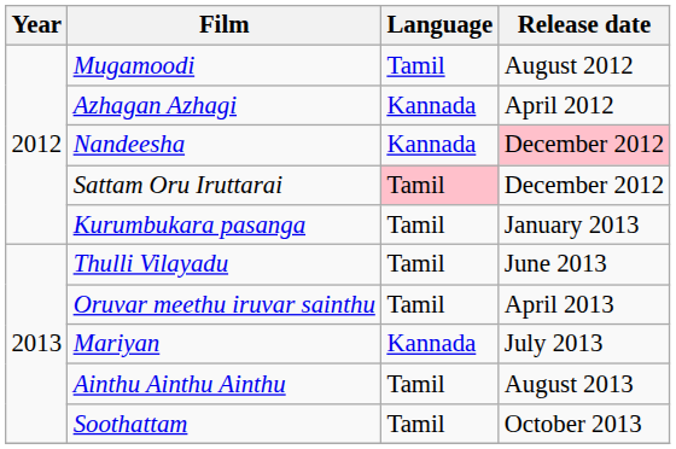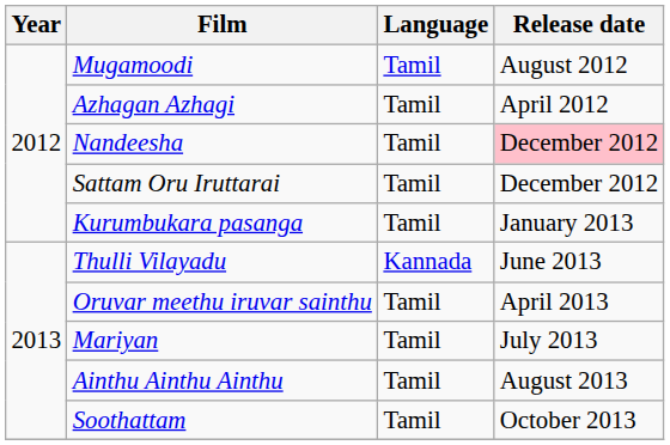Azhagan Azhagi | Language: Kannada -> Tamil
Nandeesha | Language: Kannada -> Tamil
Sattam Oru Iruttarai | Language: pink background -> no background
Thulli Vilayadu | Language: Tamil -> Kannada
Mariyan | Language: Kannada -> Tamil
